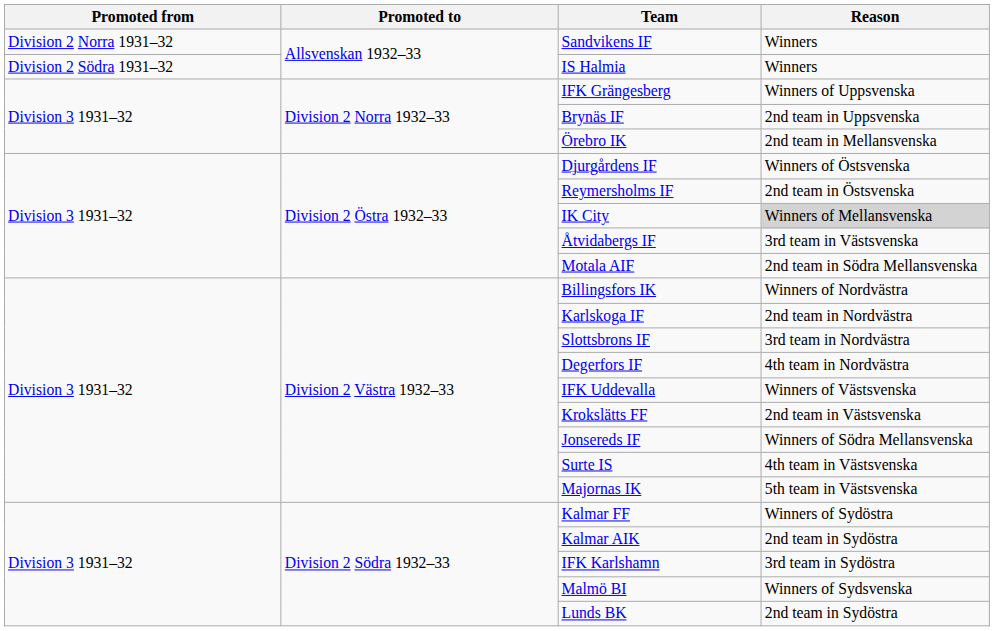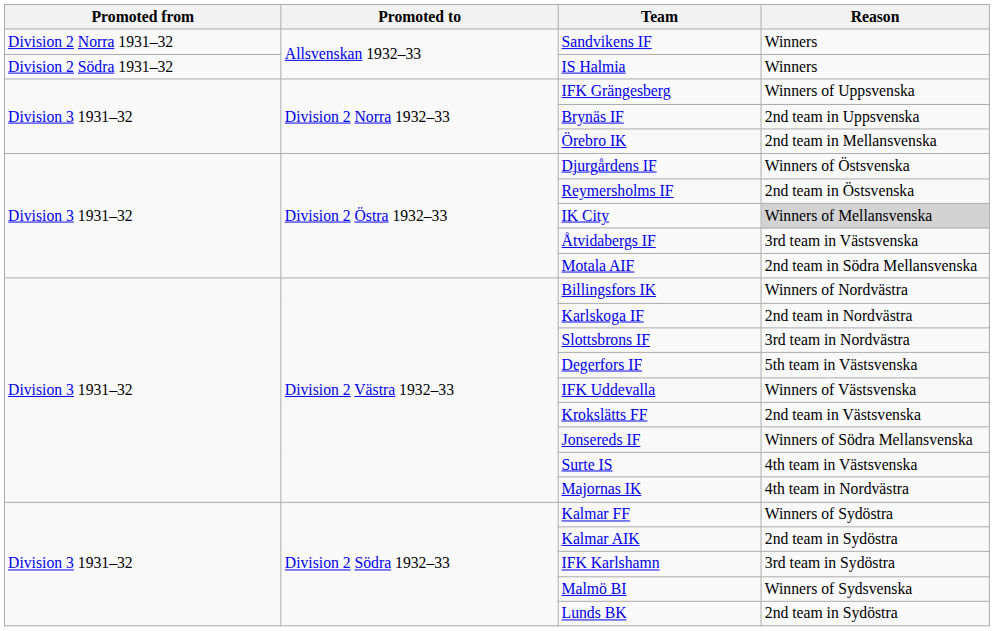Degerfors IF | Reason: 4th team in Nordvästra -> 5th team in Västsvenska
Majornas IK | Reason: 5th team in Västsvenska -> 4th team in Nordvästra
